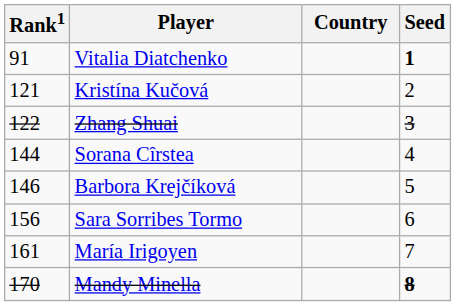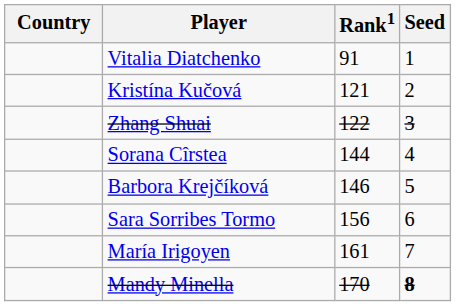columns swapped: Country <-> Rank1
Vitalia Diatchenko | Seed: bold -> normal
